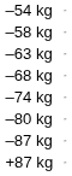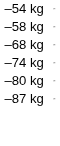- row: –63 kg
- row: +87 kg
